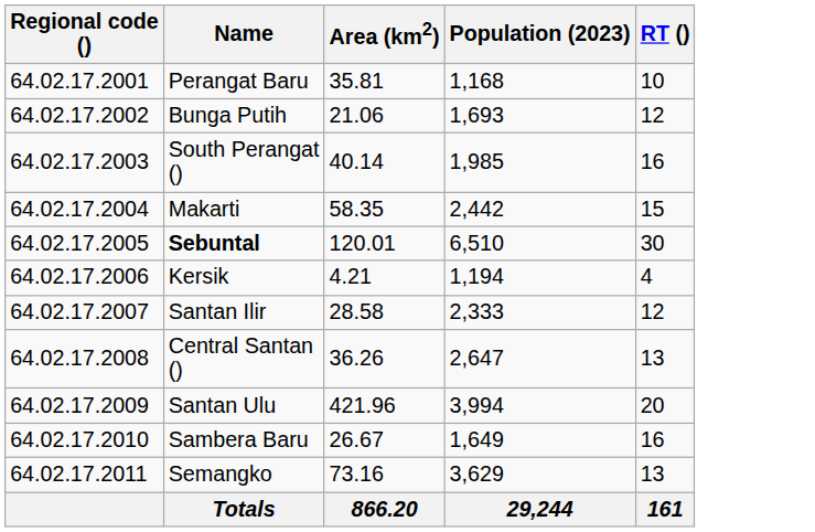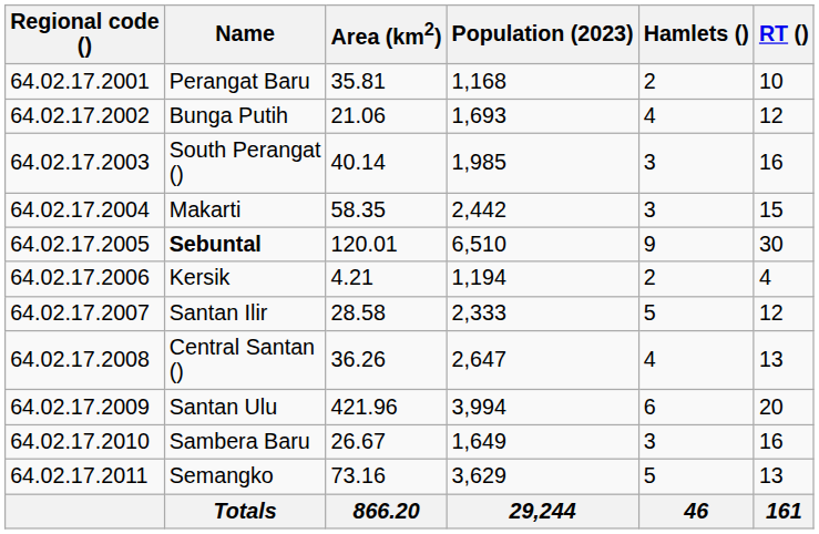+ column: Hamlets () | 2 | 4 | 3 | 3 | 9 | 2 | 5 | 4 | 6 | 3 | 5 | 46
